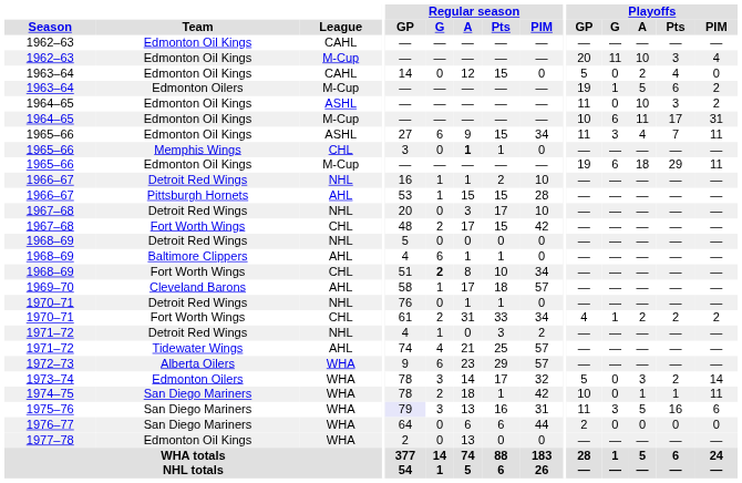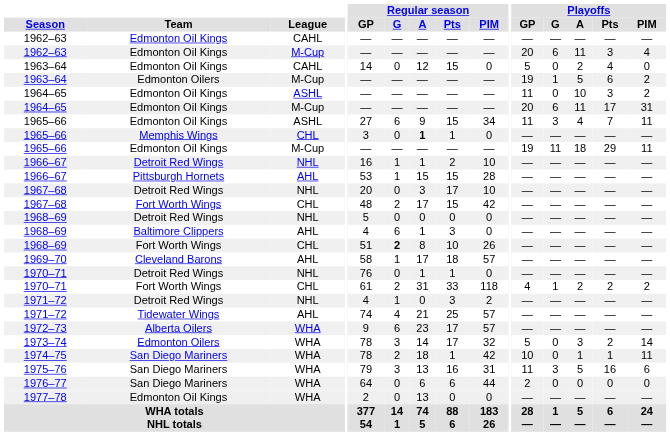1962–63 / M-Cup | Playoffs / G: 11 -> 6
1962–63 / M-Cup | Playoffs / A: 10 -> 11
1964–65 / M-Cup | Playoffs / GP: 10 -> 20
1965–66 / M-Cup | Playoffs / G: 6 -> 11
1968–69 / AHL | Regular season / Pts: 1 -> 3
1968–69 / CHL | Regular season / PIM: 34 -> 26
1970–71 / CHL | Regular season / PIM: 34 -> 118
1972–73 | Regular season / Pts: 29 -> 17
1975–76 | Regular season / GP: lavender background -> no background
